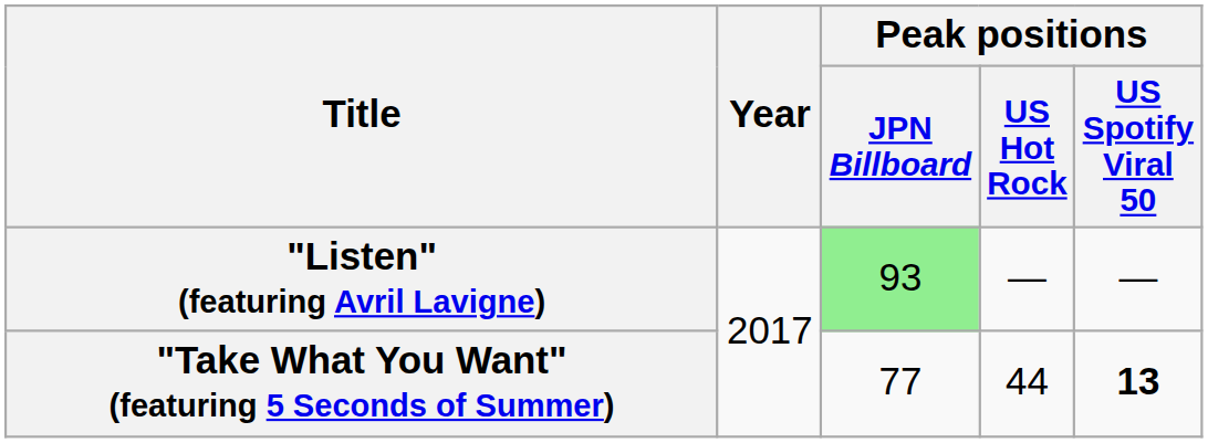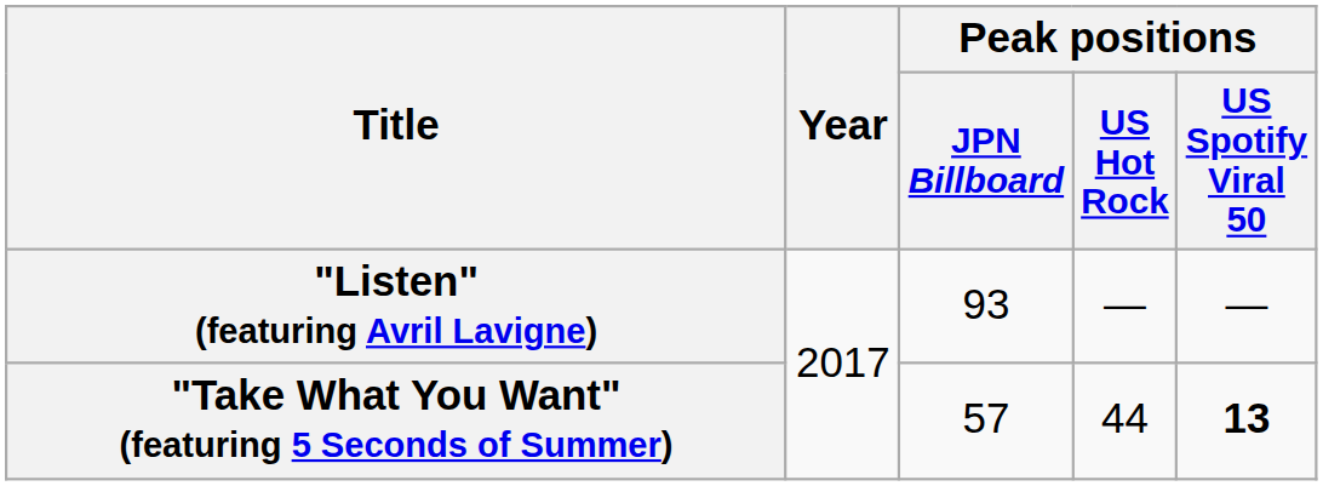"Listen" (featuring Avril Lavigne) | Peak positions / JPN Billboard: lightgreen background -> no background
"Take What You Want" (featuring 5 Seconds of Summer) | Peak positions / JPN Billboard: 77 -> 57
